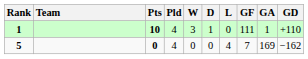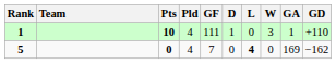columns swapped: W <-> GF
5 | L: normal -> bold
